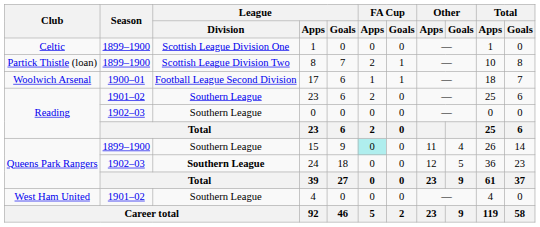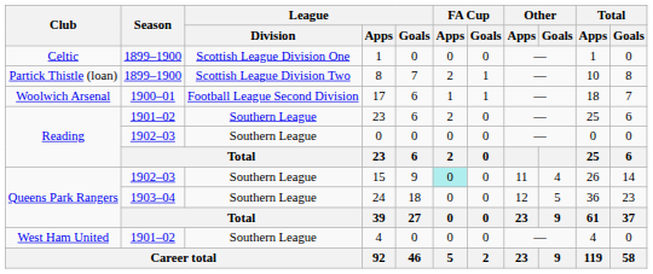15 | Season: 1899–1900 -> 1902–03
24 | Season: 1902–03 -> 1903–04
24 | League / Division: bold -> normal
